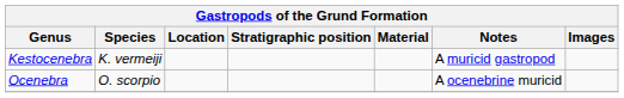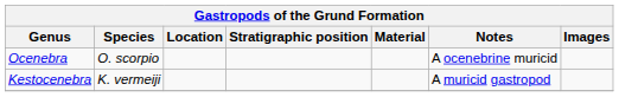rows swapped: Kestocenebra <-> Ocenebra
